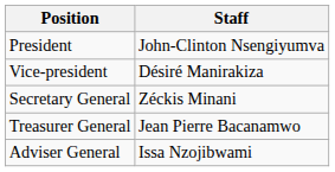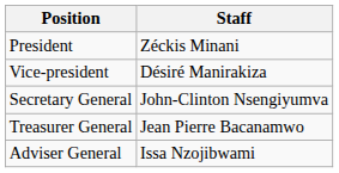President | Staff: John-Clinton Nsengiyumva -> Zéckis Minani
Secretary General | Staff: Zéckis Minani -> John-Clinton Nsengiyumva
